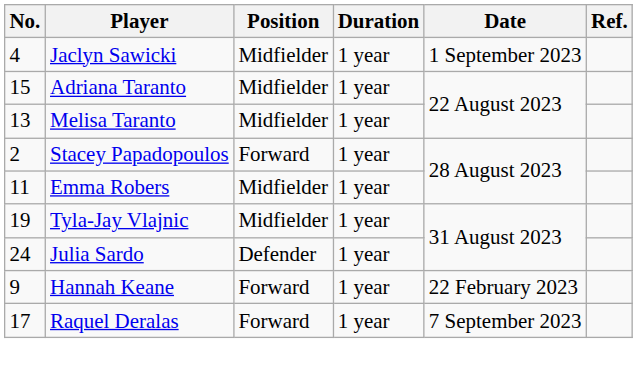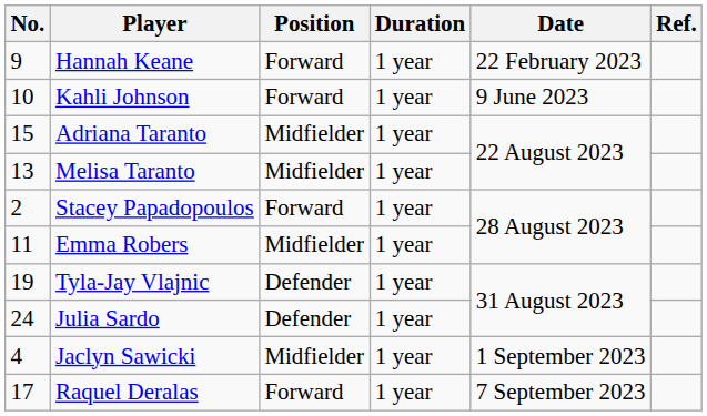rows swapped: Hannah Keane <-> Jaclyn Sawicki
+ row: 10 | Kahli Johnson | Forward | 1 year | 9 June 2023
Tyla-Jay Vlajnic | Position: Midfielder -> Defender
